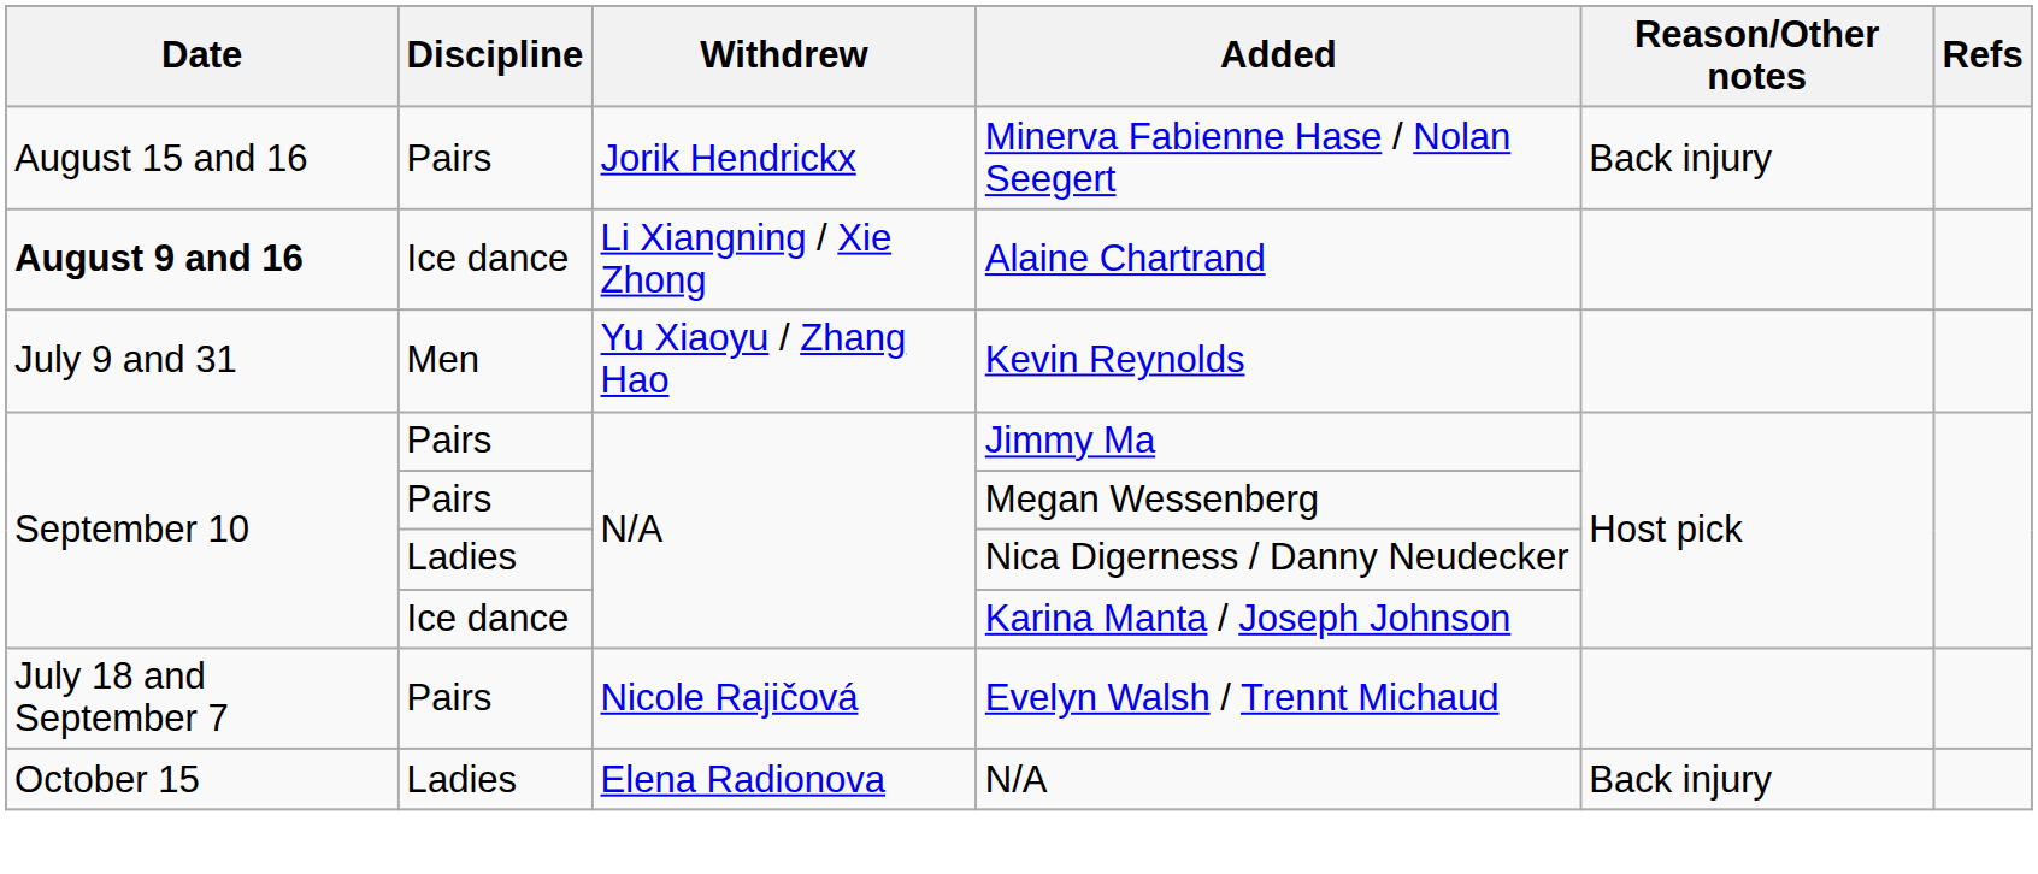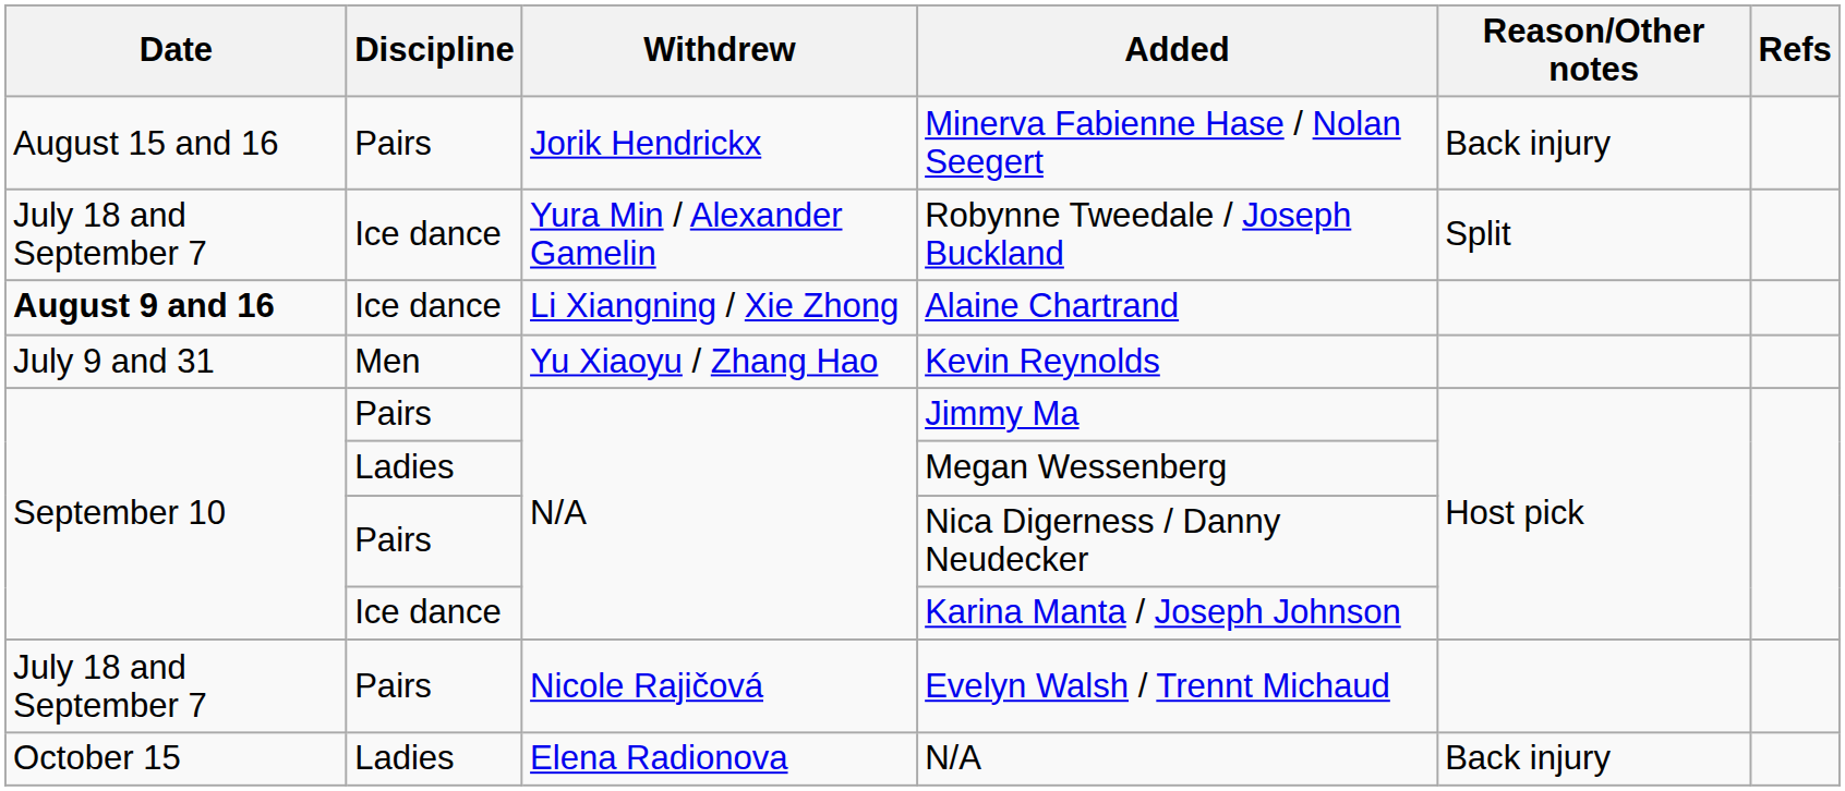+ row: July 18 and September 7 | Ice dance | Yura Min / Alexander Gamelin | Robynne Tweedale / Joseph Buckland | Split
Megan Wessenberg | Discipline: Pairs -> Ladies
Nica Digerness / Danny Neudecker | Discipline: Ladies -> Pairs
